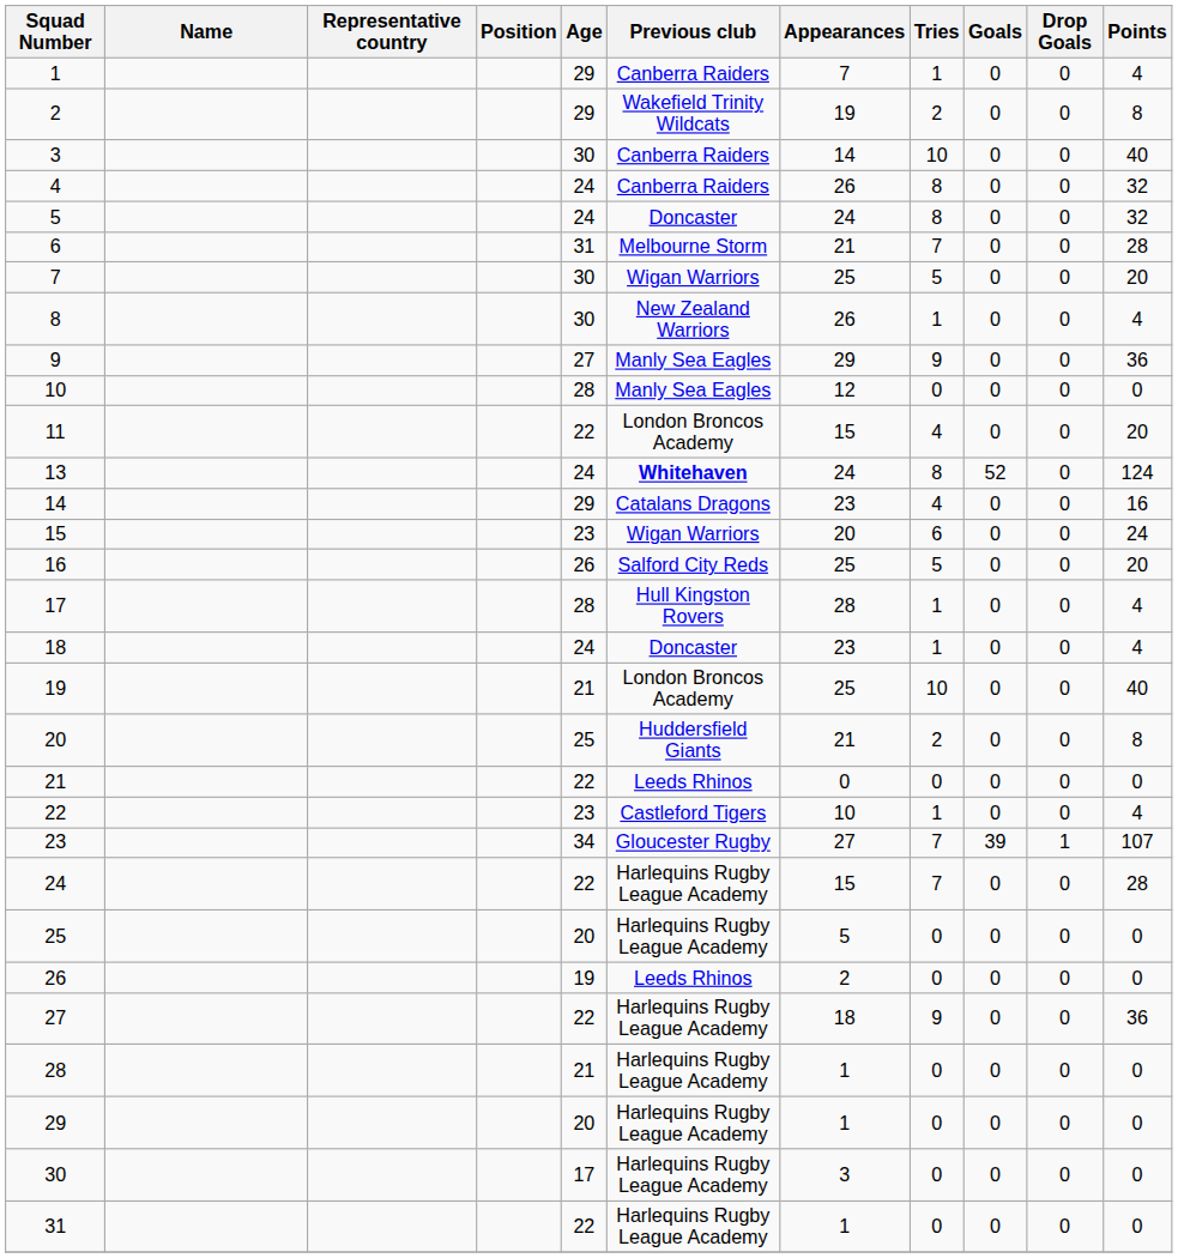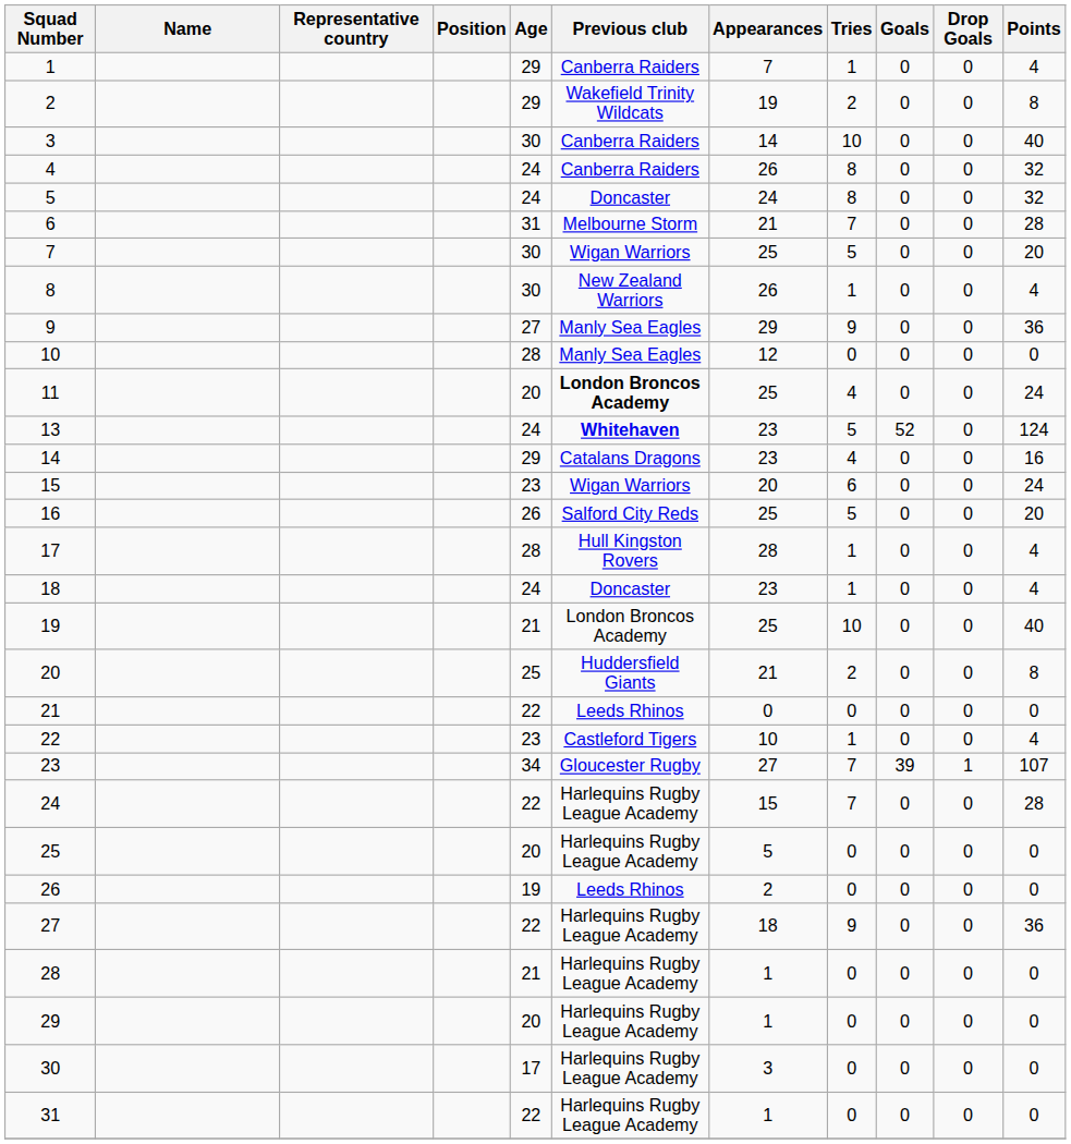11 | Age: 22 -> 20
11 | Previous club: normal -> bold
11 | Appearances: 15 -> 25
11 | Points: 20 -> 24
13 | Appearances: 24 -> 23
13 | Tries: 8 -> 5
